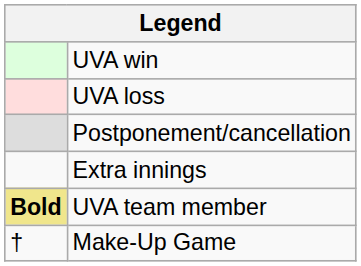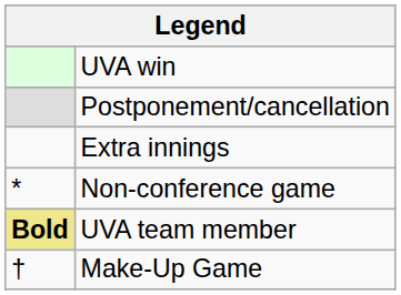- row: UVA loss
+ row: * | Non-conference game
